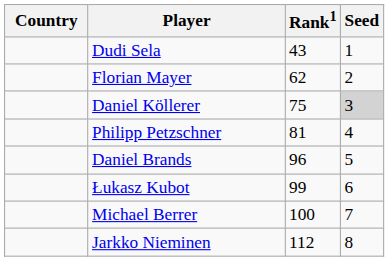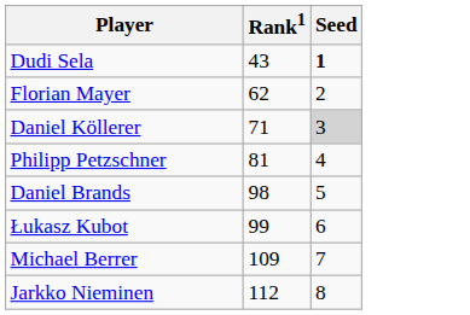- column: Country
Dudi Sela | Seed: normal -> bold
Daniel Köllerer | Rank1: 75 -> 71
Daniel Brands | Rank1: 96 -> 98
Michael Berrer | Rank1: 100 -> 109
